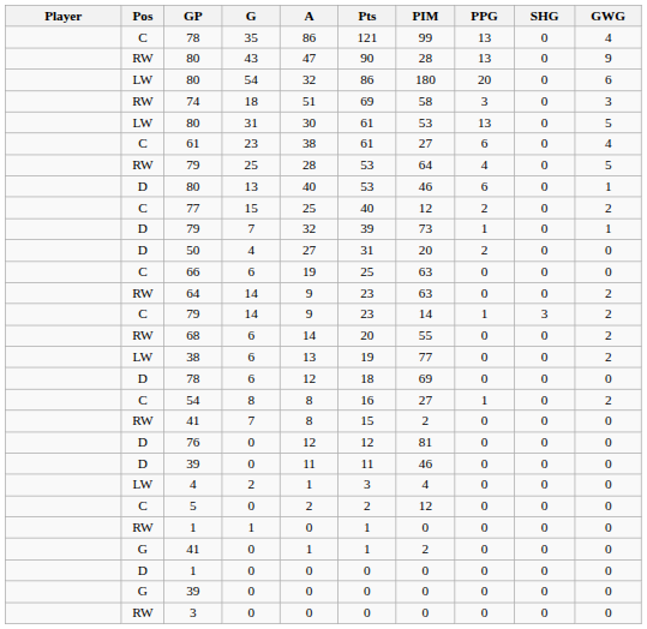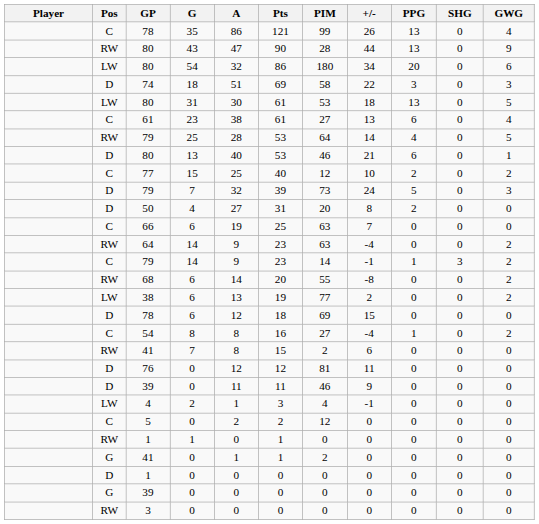+ column: +/- | 26 | 44 | 34 | 22 | 18 | 13 | 14 | 21 | 10 | 24 | 8 | 7 | -4 | -1 | -8 | 2 | 15 | -4 | 6 | 11 | 9 | -1 | 0 | 0 | 0 | 0 | 0 | 0
74 | Pos: RW -> D
79 / 7 | PPG: 1 -> 5
79 / 7 | GWG: 1 -> 3
